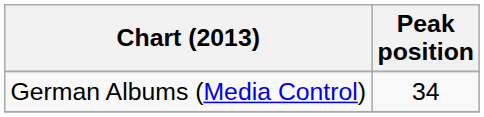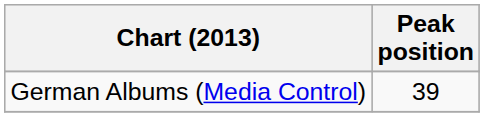German Albums (Media Control) | Peak position: 34 -> 39
